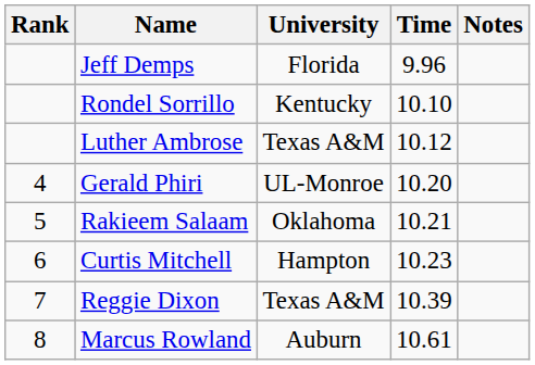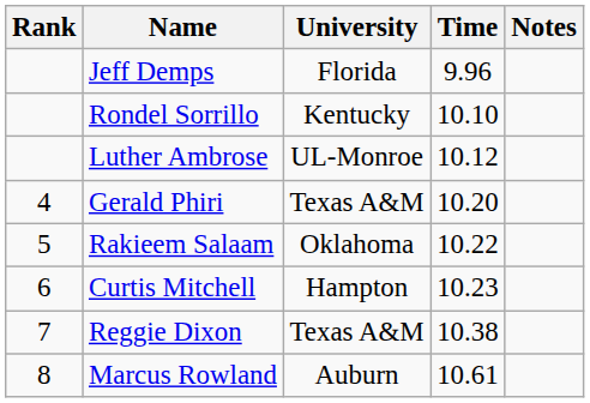Luther Ambrose | University: Texas A&M -> UL-Monroe
Gerald Phiri | University: UL-Monroe -> Texas A&M
Rakieem Salaam | Time: 10.21 -> 10.22
Reggie Dixon | Time: 10.39 -> 10.38
